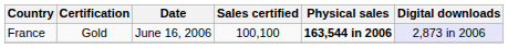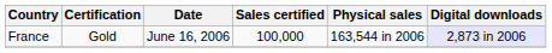France | Sales certified: 100,100 -> 100,000
France | Physical sales: bold -> normal
